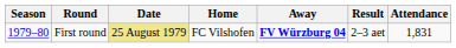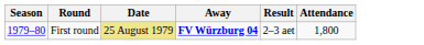- column: Home | FC Vilshofen
First round | Attendance: 1,831 -> 1,800
